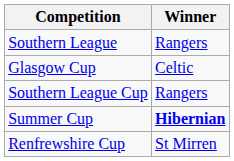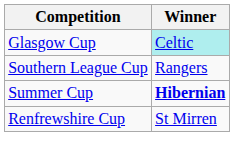- row: Southern League | Rangers
Glasgow Cup | Winner: no background -> paleturquoise background
